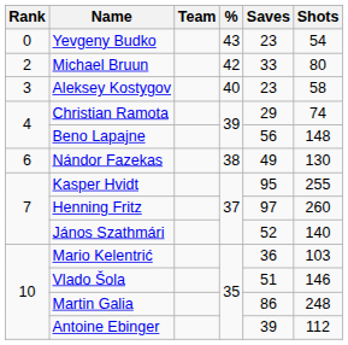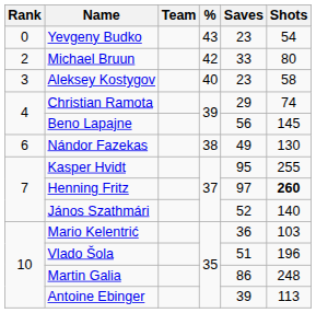Beno Lapajne | Shots: 148 -> 145
Henning Fritz | Shots: normal -> bold
Vlado Šola | Shots: 146 -> 196
Antoine Ebinger | Shots: 112 -> 113
